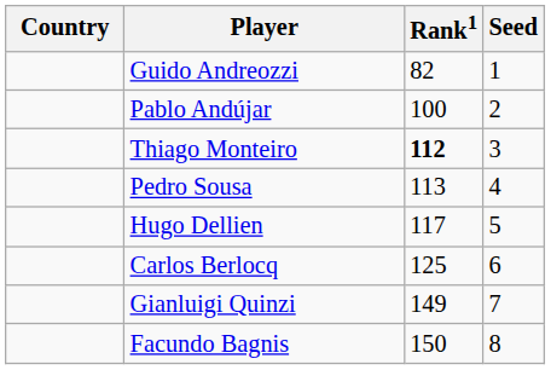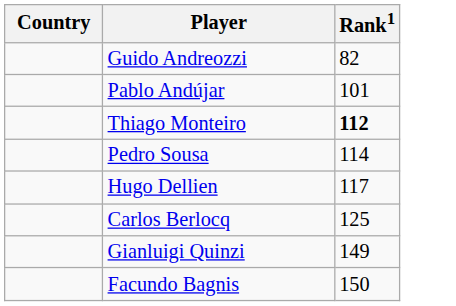- column: Seed | 1 | 2 | 3 | 4 | 5 | 6 | 7 | 8
Pablo Andújar | Rank1: 100 -> 101
Pedro Sousa | Rank1: 113 -> 114
